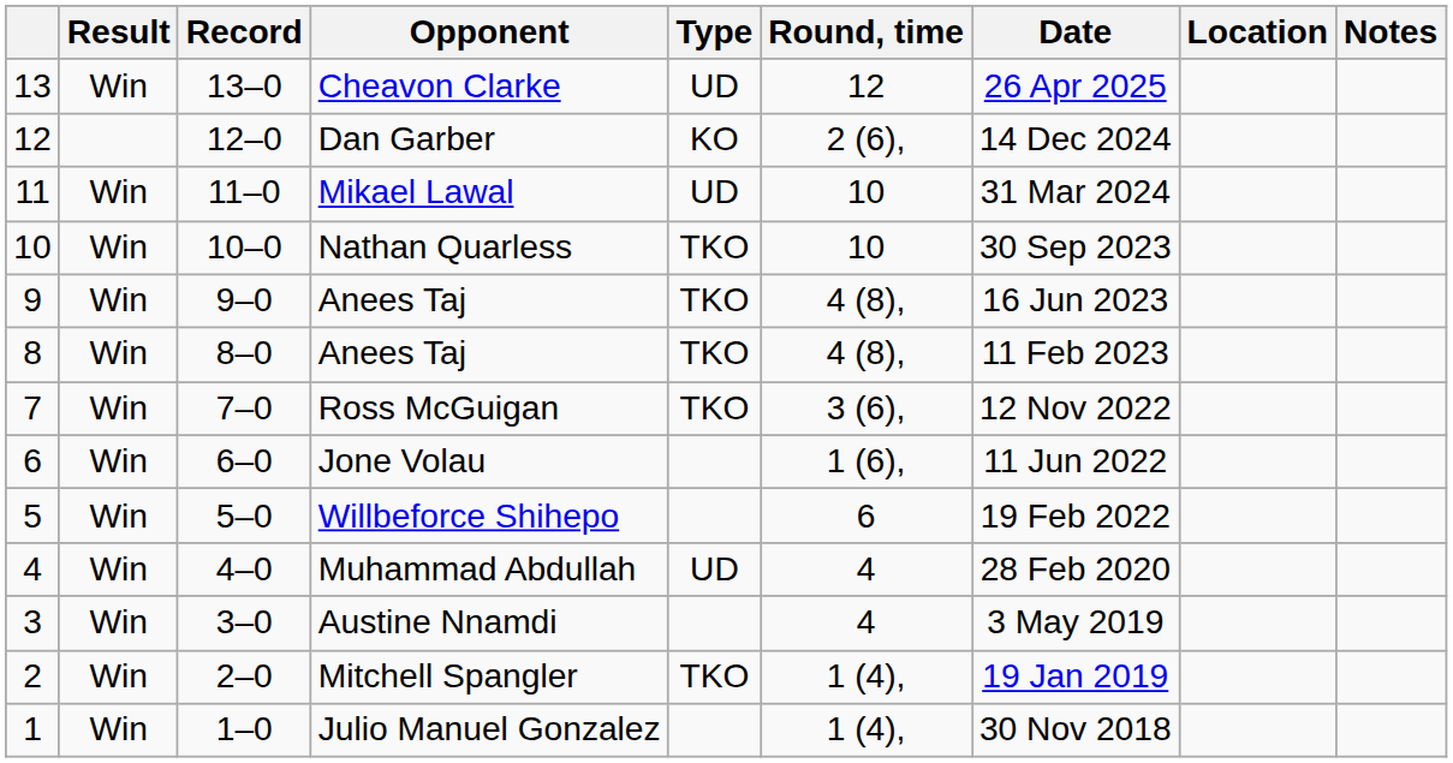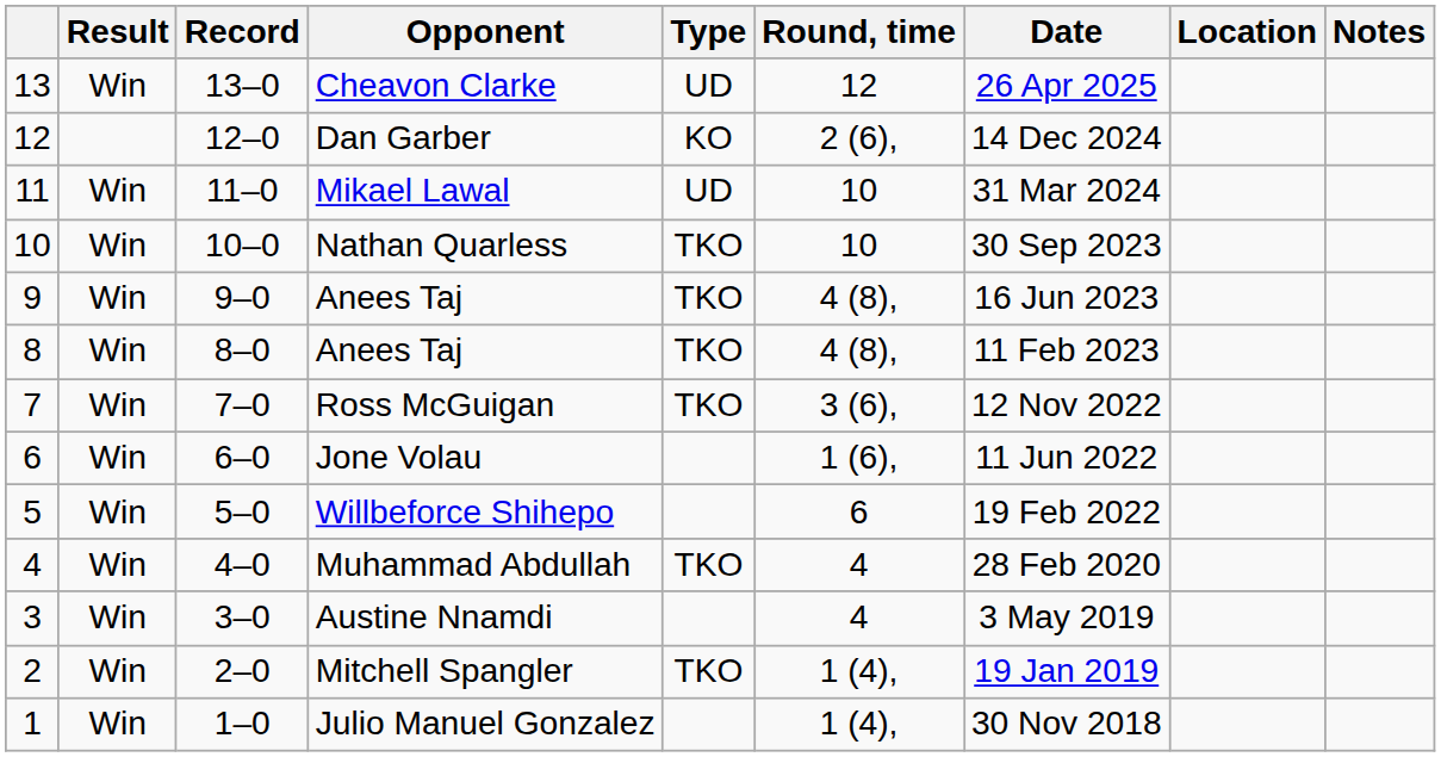Muhammad Abdullah | Type: UD -> TKO
